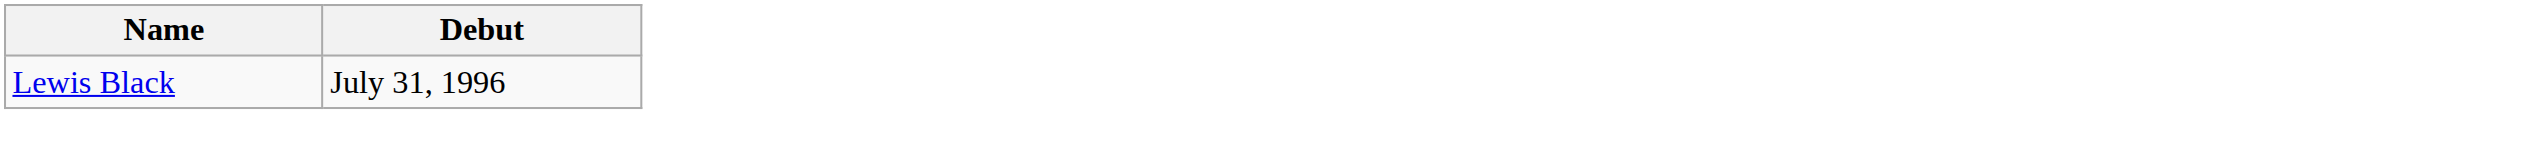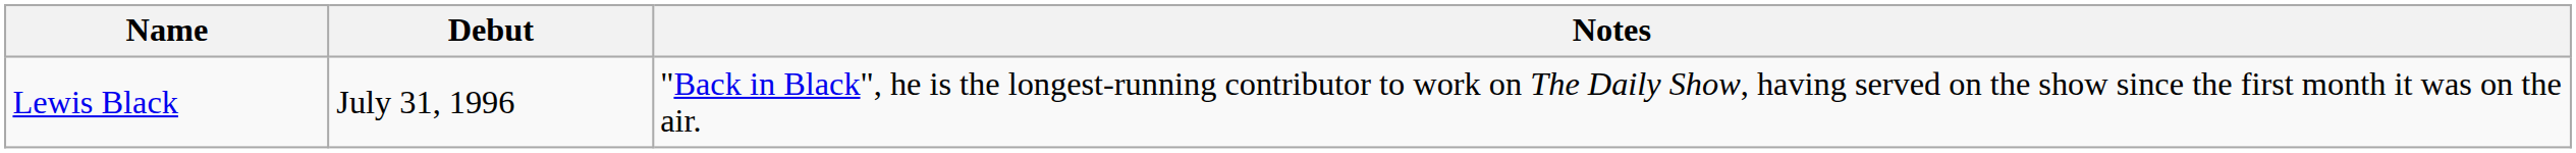+ column: Notes | "Back in Black", he is the longest-running contributor to work on The Daily Show, having served on the show since the first month it was on the air.
